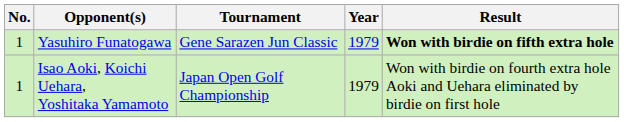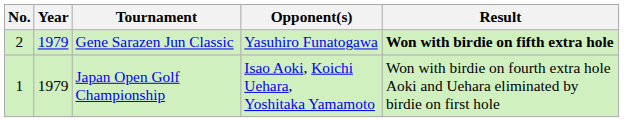columns swapped: Year <-> Opponent(s)
Gene Sarazen Jun Classic | No.: 1 -> 2
